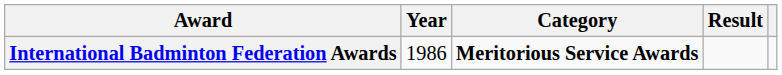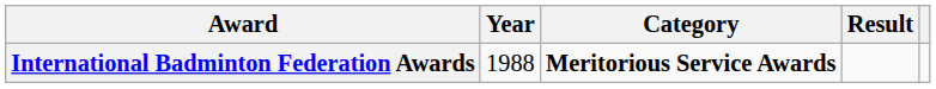International Badminton Federation Awards | Year: 1986 -> 1988
